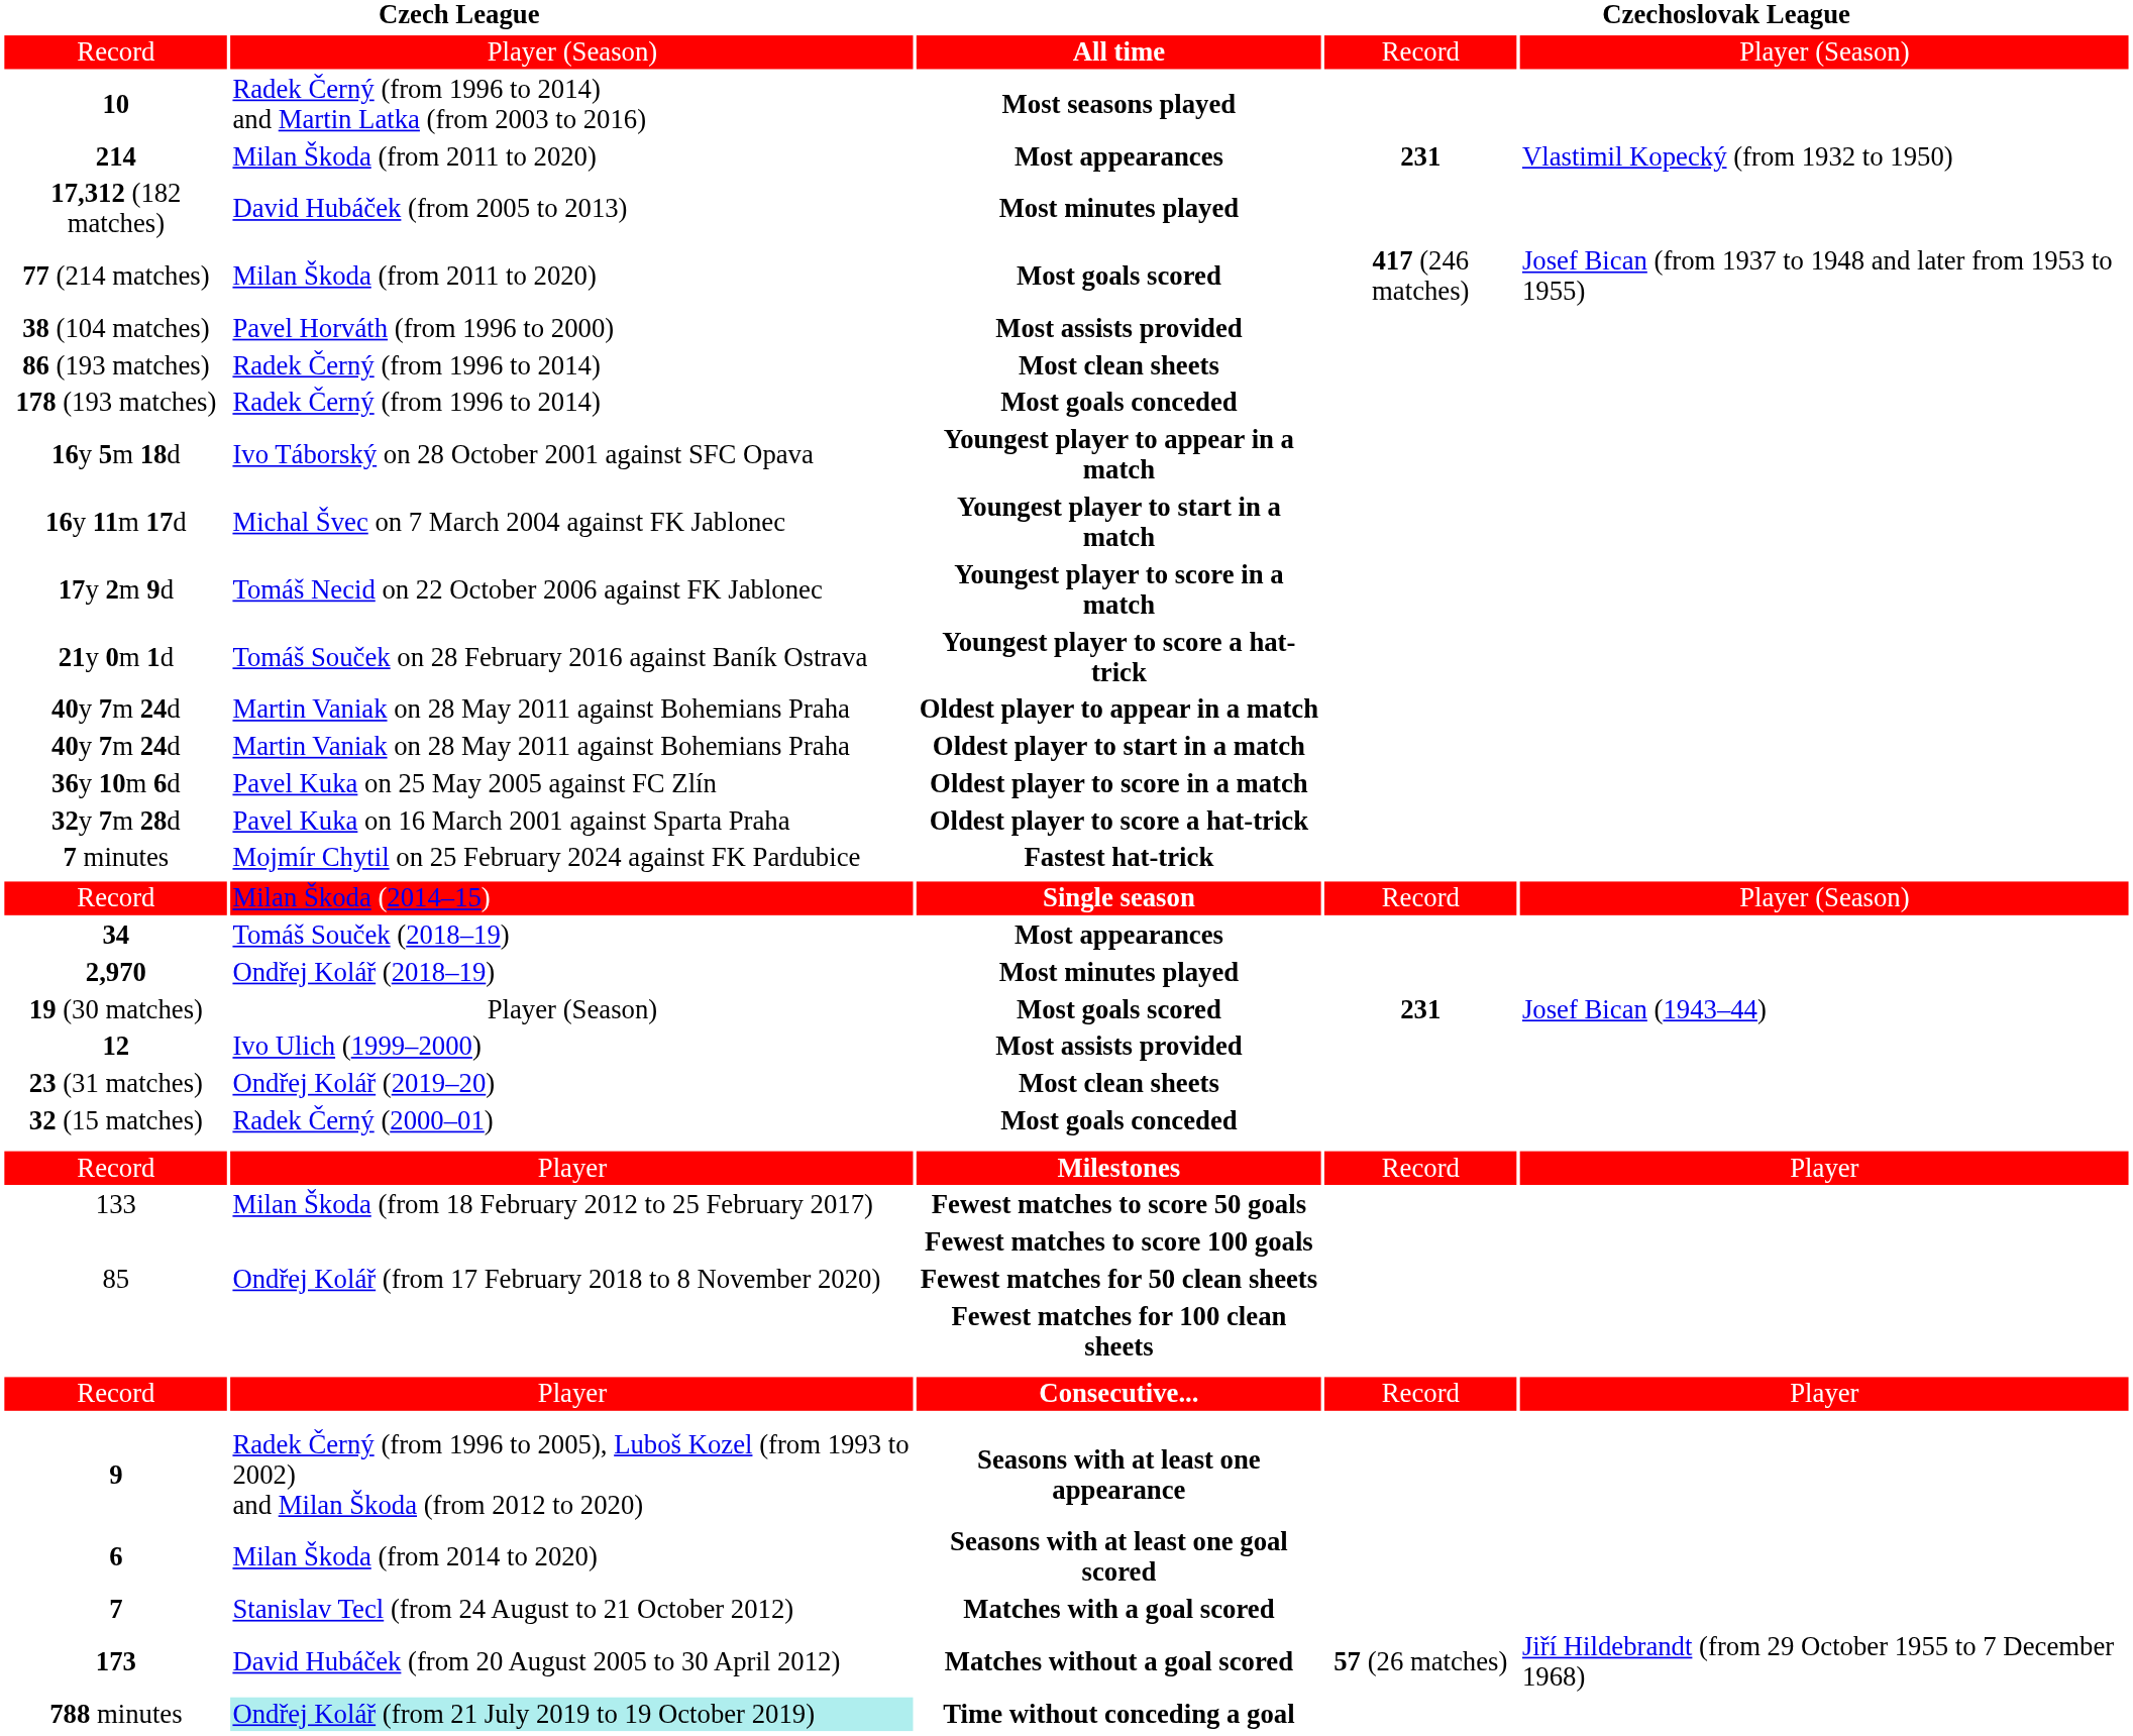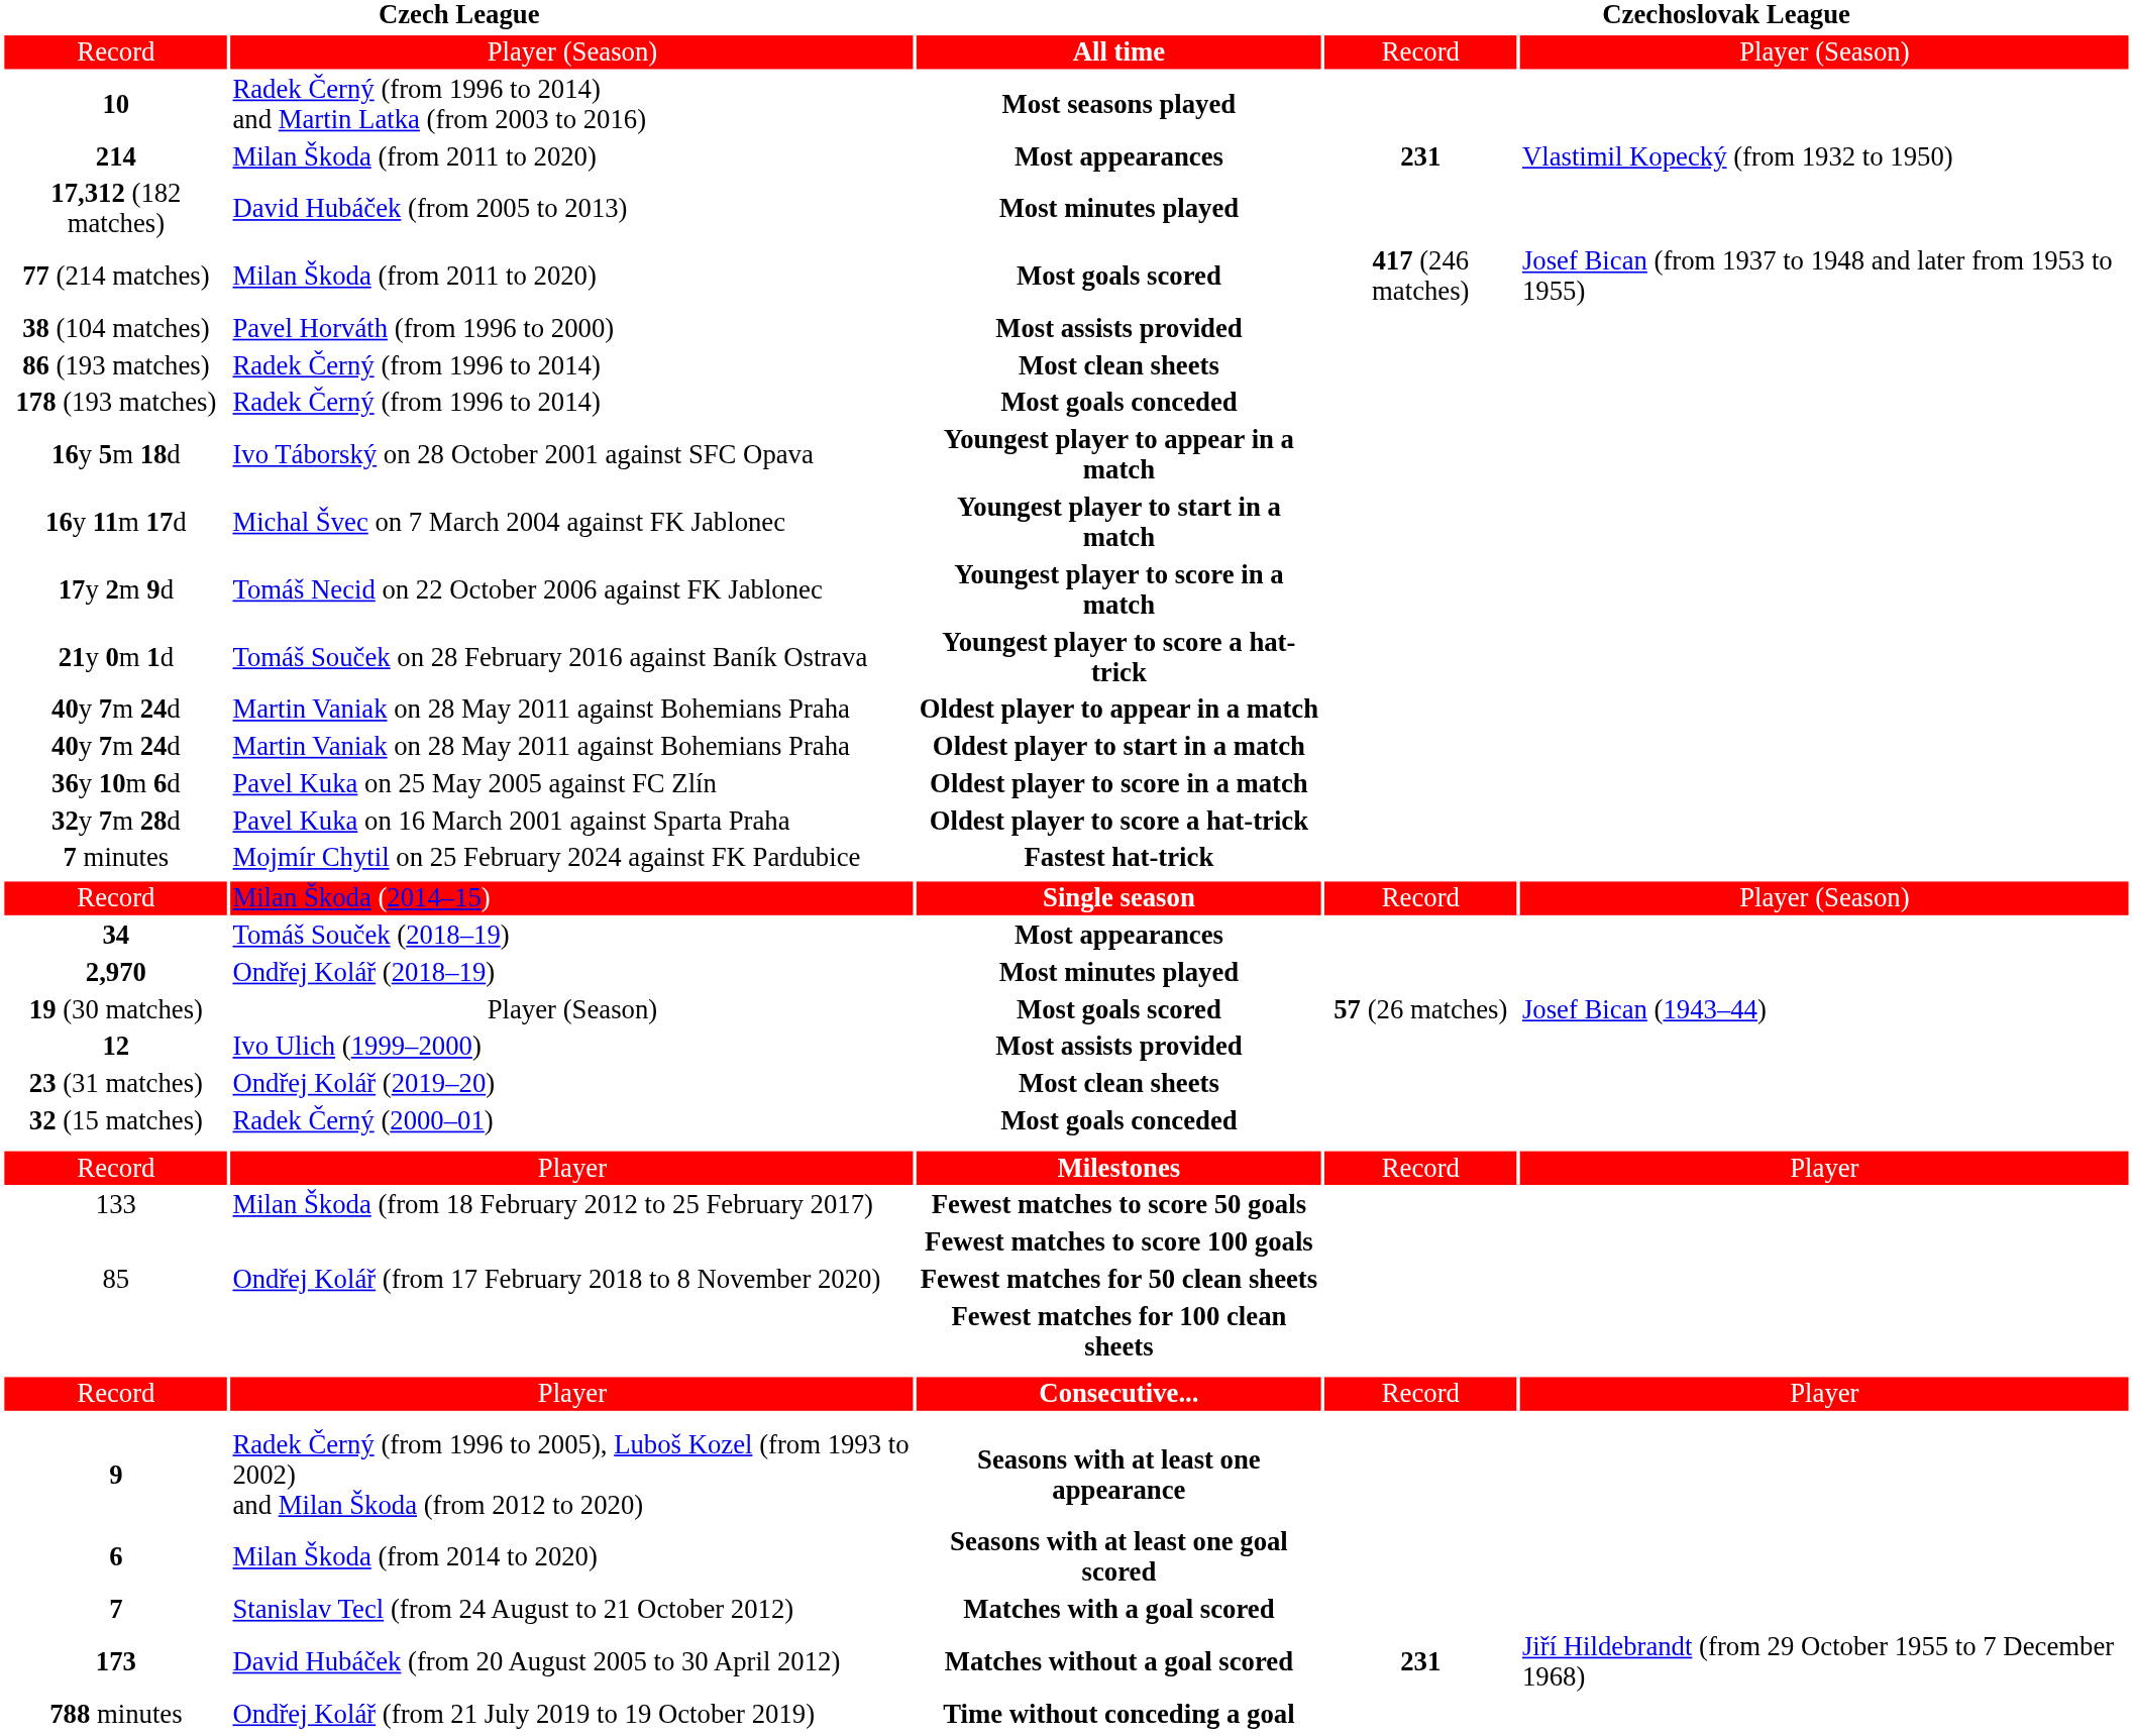19 (30 matches) | column 4: 231 -> 57 (26 matches)
173 | column 4: 57 (26 matches) -> 231
788 minutes | column 2: paleturquoise background -> no background
